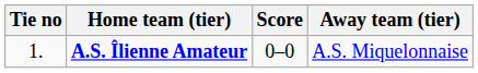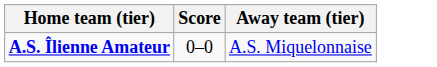- column: Tie no | 1.
